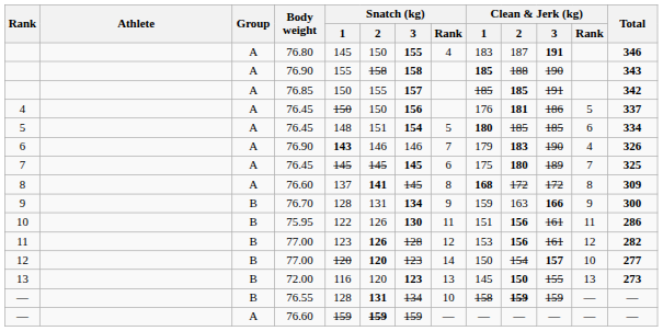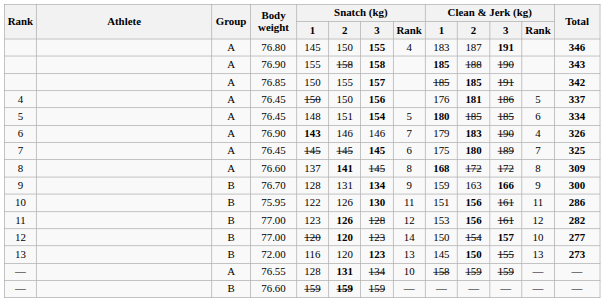— / 76.55 | Group: B -> A
— / 76.55 | Clean & Jerk (kg) / 2: bold -> normal
— / 76.60 | Group: A -> B
